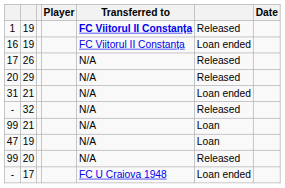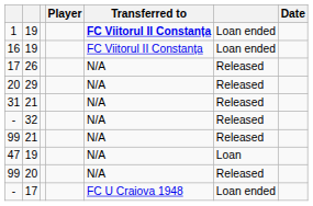1 | column 6: Released -> Loan ended
31 | column 6: Loan ended -> Released
99 / 21 | column 6: Loan -> Released
